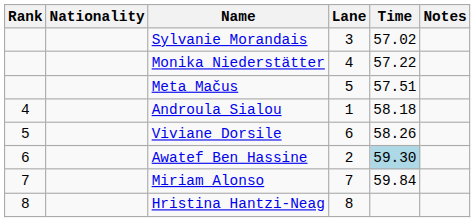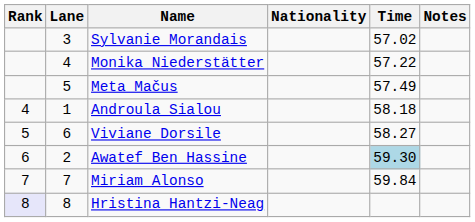columns swapped: Lane <-> Nationality
Meta Mačus | Time: 57.51 -> 57.49
Viviane Dorsile | Time: 58.26 -> 58.27
Hristina Hantzi-Neag | Rank: no background -> lavender background
